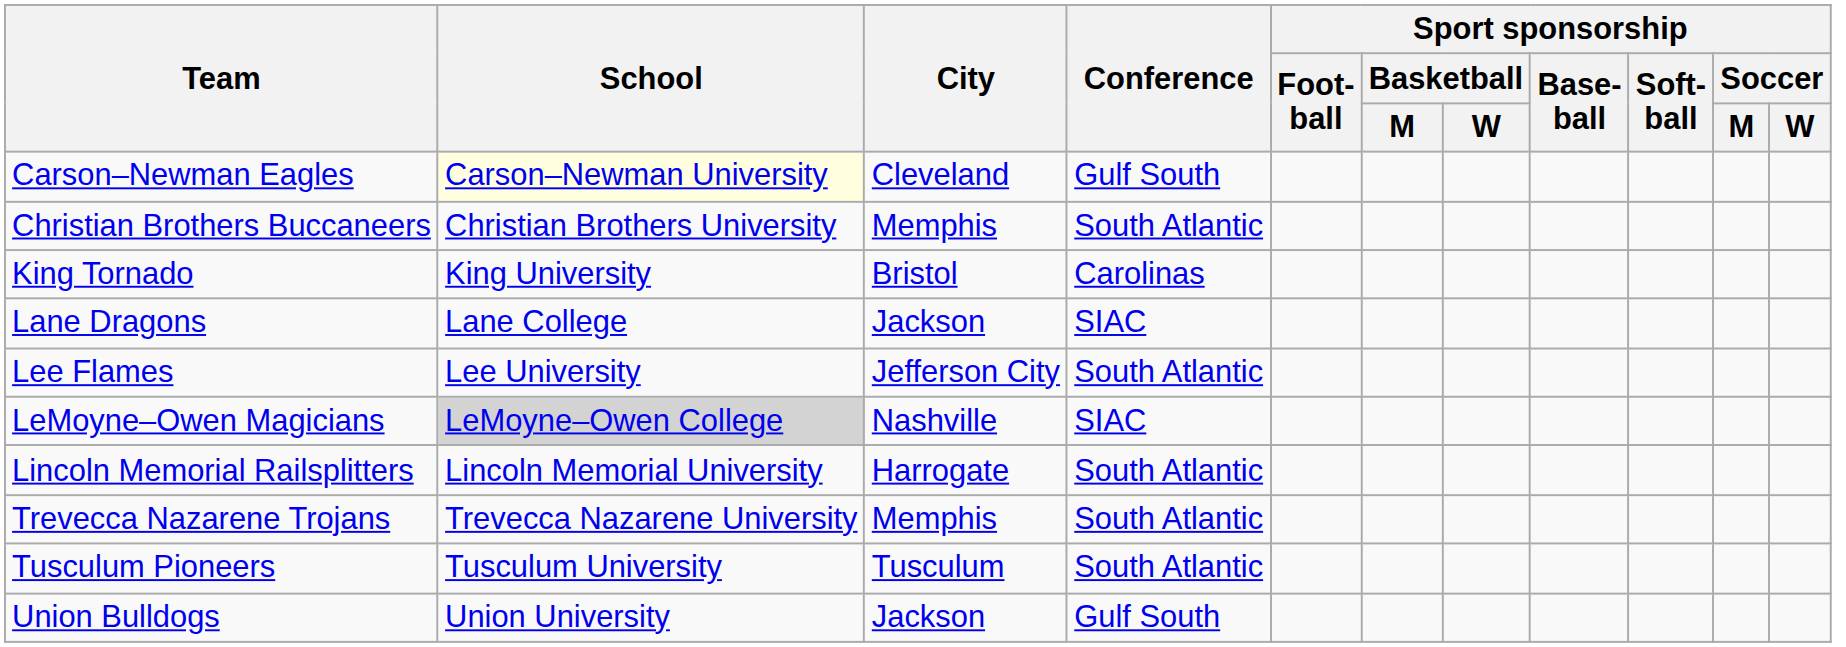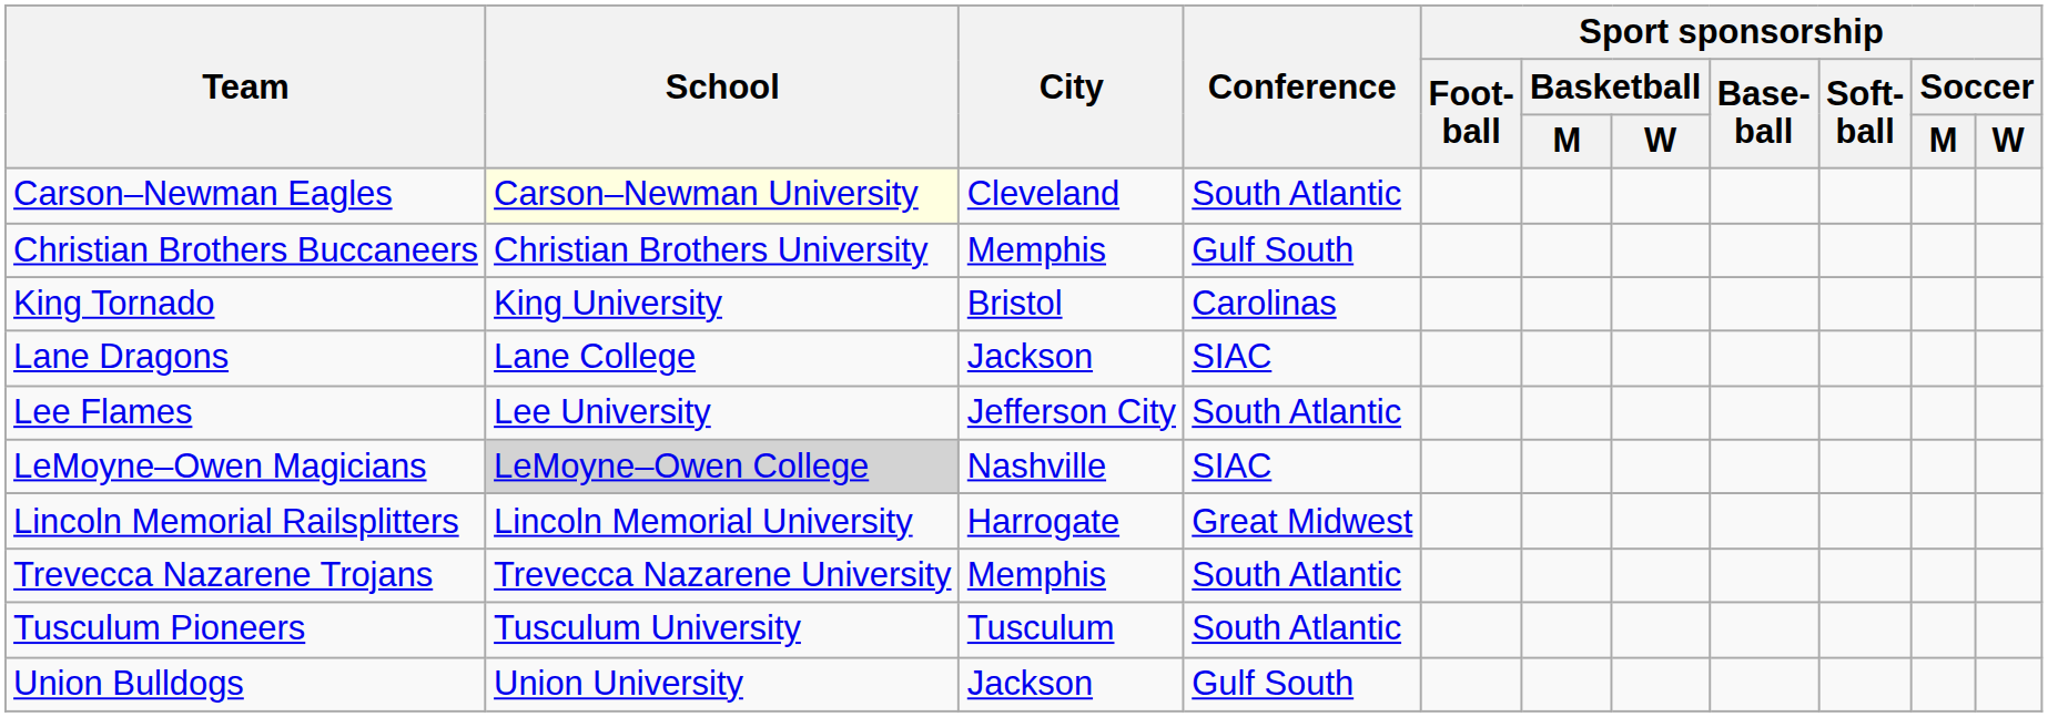Carson–Newman Eagles | Conference: Gulf South -> South Atlantic
Christian Brothers Buccaneers | Conference: South Atlantic -> Gulf South
Lincoln Memorial Railsplitters | Conference: South Atlantic -> Great Midwest
